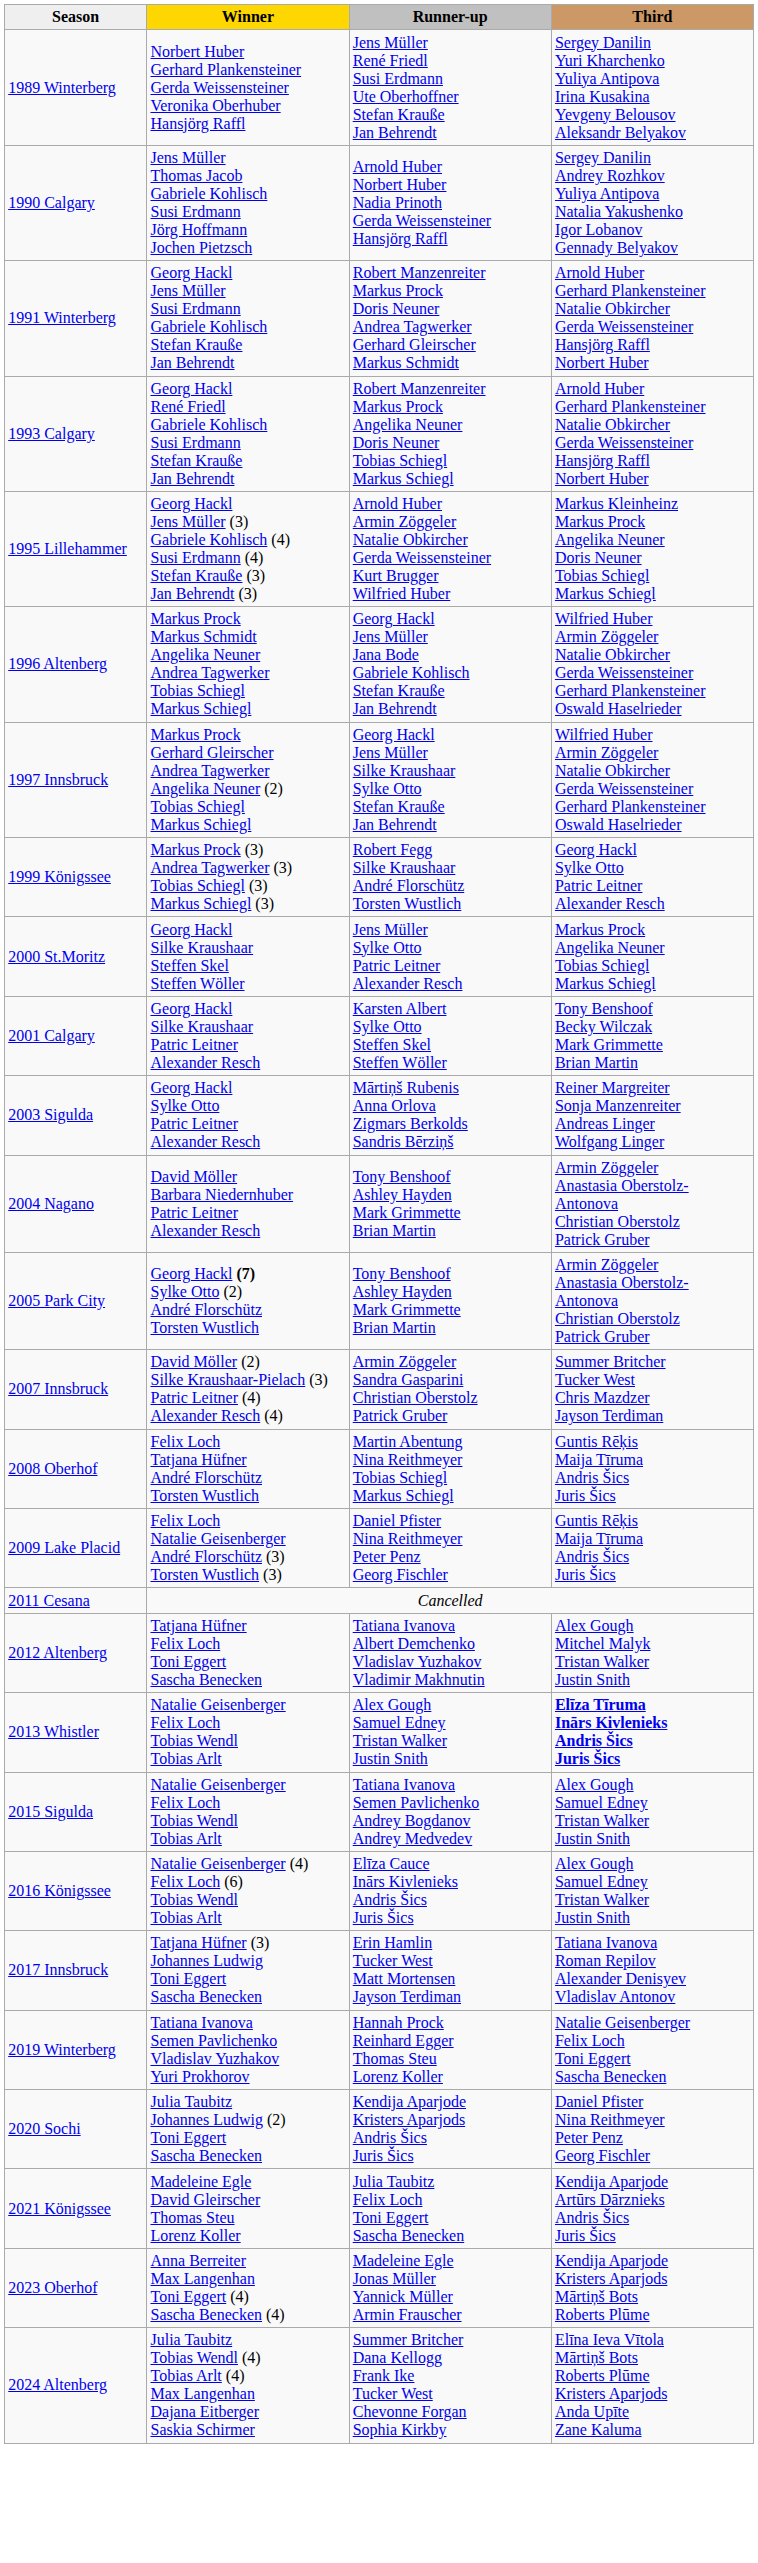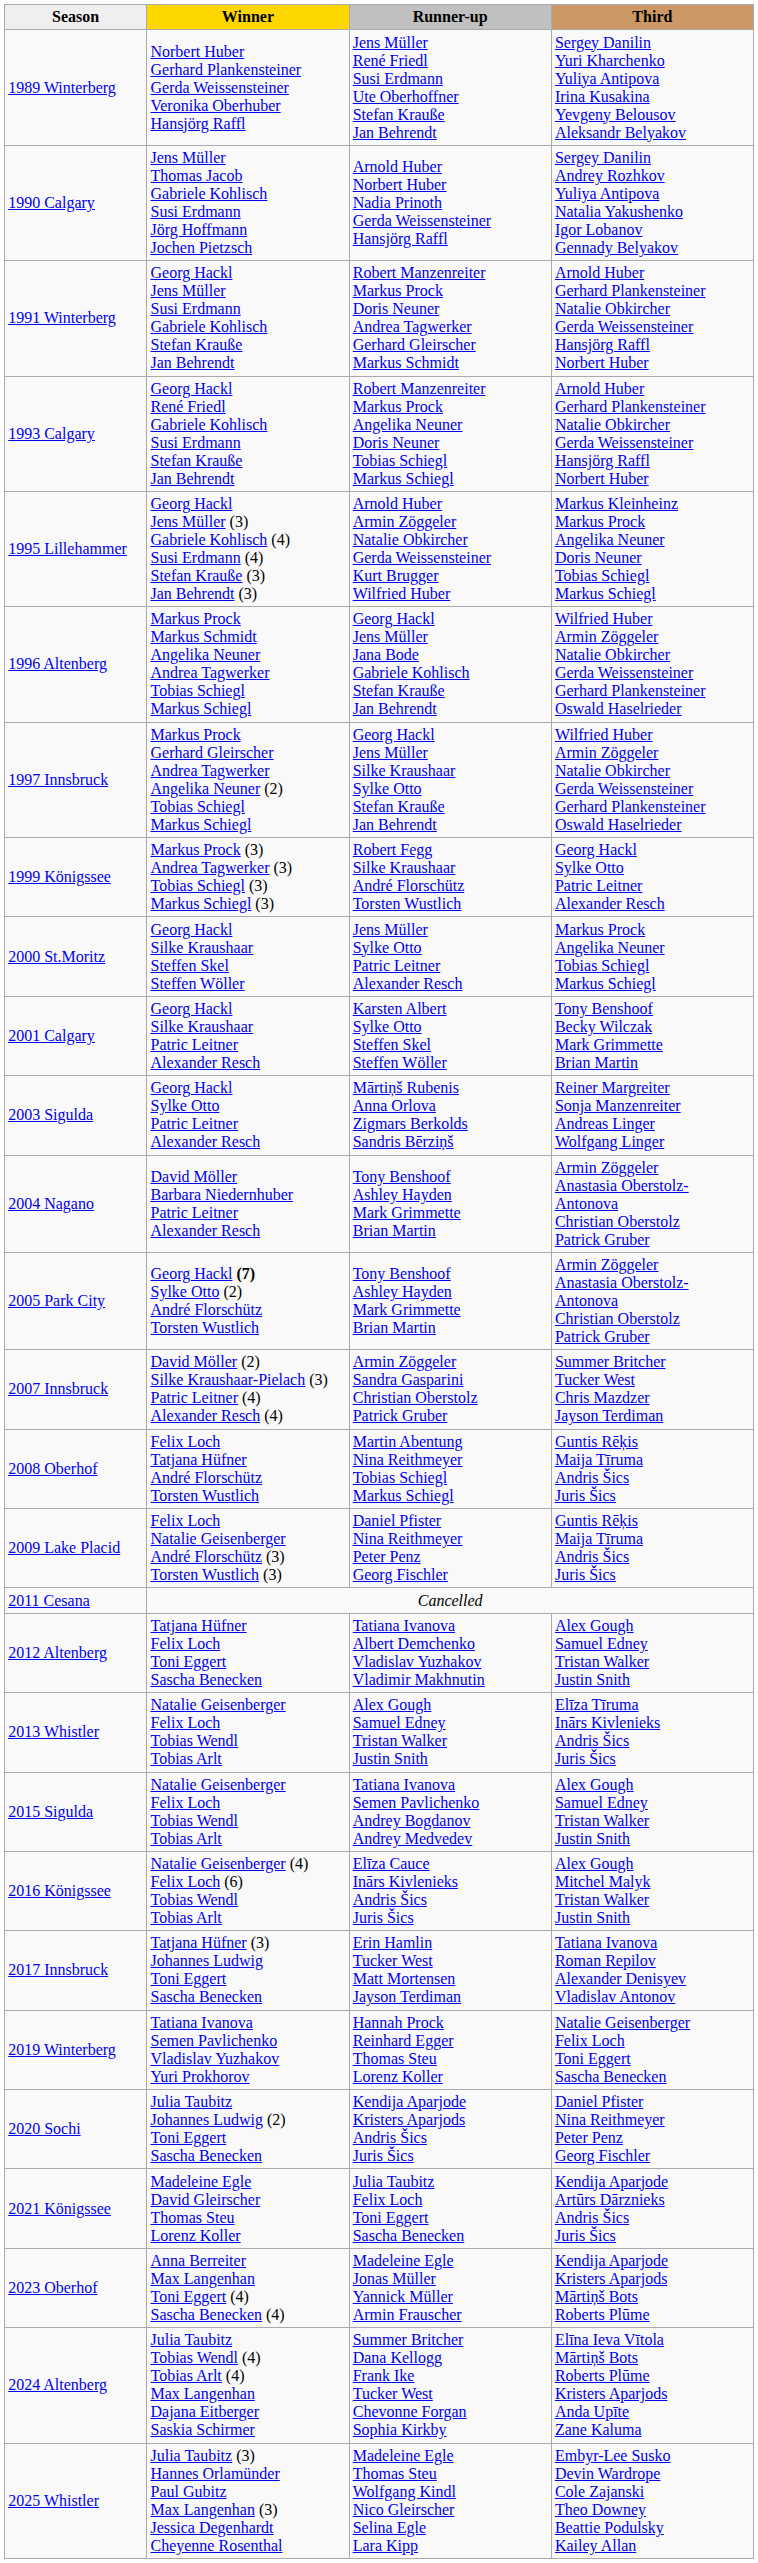2012 Altenberg | Third: Alex Gough Mitchel Malyk Tristan Walker Justin Snith -> Alex Gough Samuel Edney Tristan Walker Justin Snith
2013 Whistler | Third: bold -> normal
2016 Königssee | Third: Alex Gough Samuel Edney Tristan Walker Justin Snith -> Alex Gough Mitchel Malyk Tristan Walker Justin Snith
+ row: 2025 Whistler | Julia Taubitz (3) Hannes Orlamünder Paul Gubitz Max Langenhan (3) Jessica Degenhardt Cheyenne Rosenthal | Madeleine Egle Thomas Steu Wolfgang Kindl Nico Gleirscher Selina Egle Lara Kipp | Embyr-Lee Susko Devin Wardrope Cole Zajanski Theo Downey Beattie Podulsky Kailey Allan
